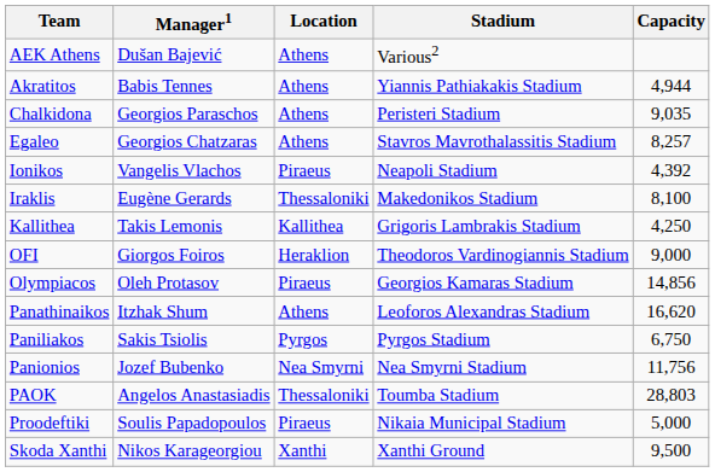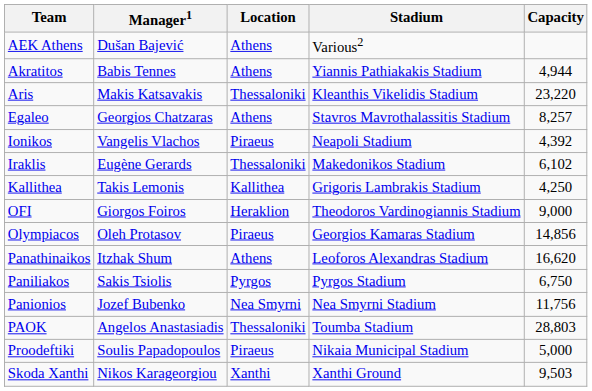+ row: Aris | Makis Katsavakis | Thessaloniki | Kleanthis Vikelidis Stadium | 23,220
- row: Chalkidona | Georgios Paraschos | Athens | Peristeri Stadium | 9,035
Iraklis | Capacity: 8,100 -> 6,102
Skoda Xanthi | Capacity: 9,500 -> 9,503
